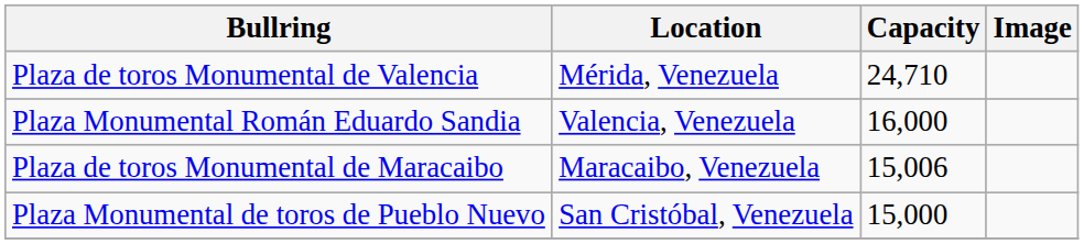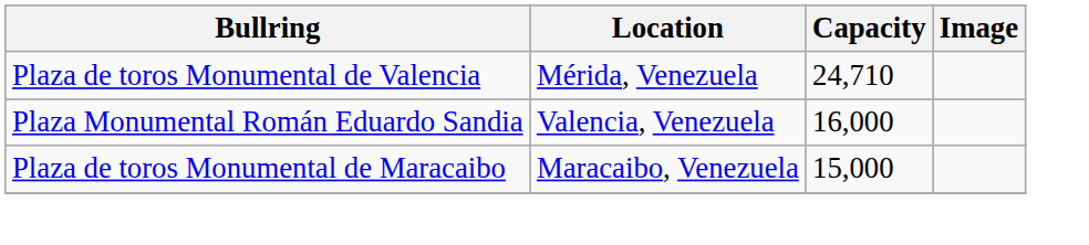Plaza de toros Monumental de Maracaibo | Capacity: 15,006 -> 15,000
- row: Plaza Monumental de toros de Pueblo Nuevo | San Cristóbal, Venezuela | 15,000
